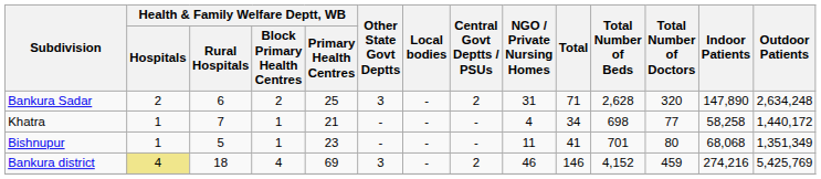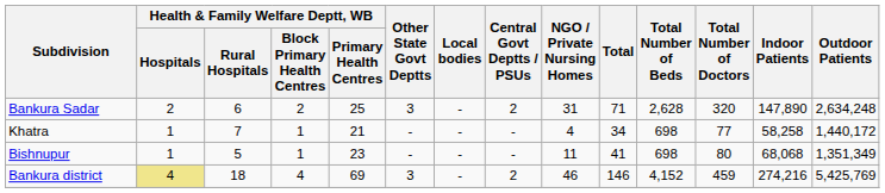Bishnupur | Total Number of Beds: 701 -> 698
